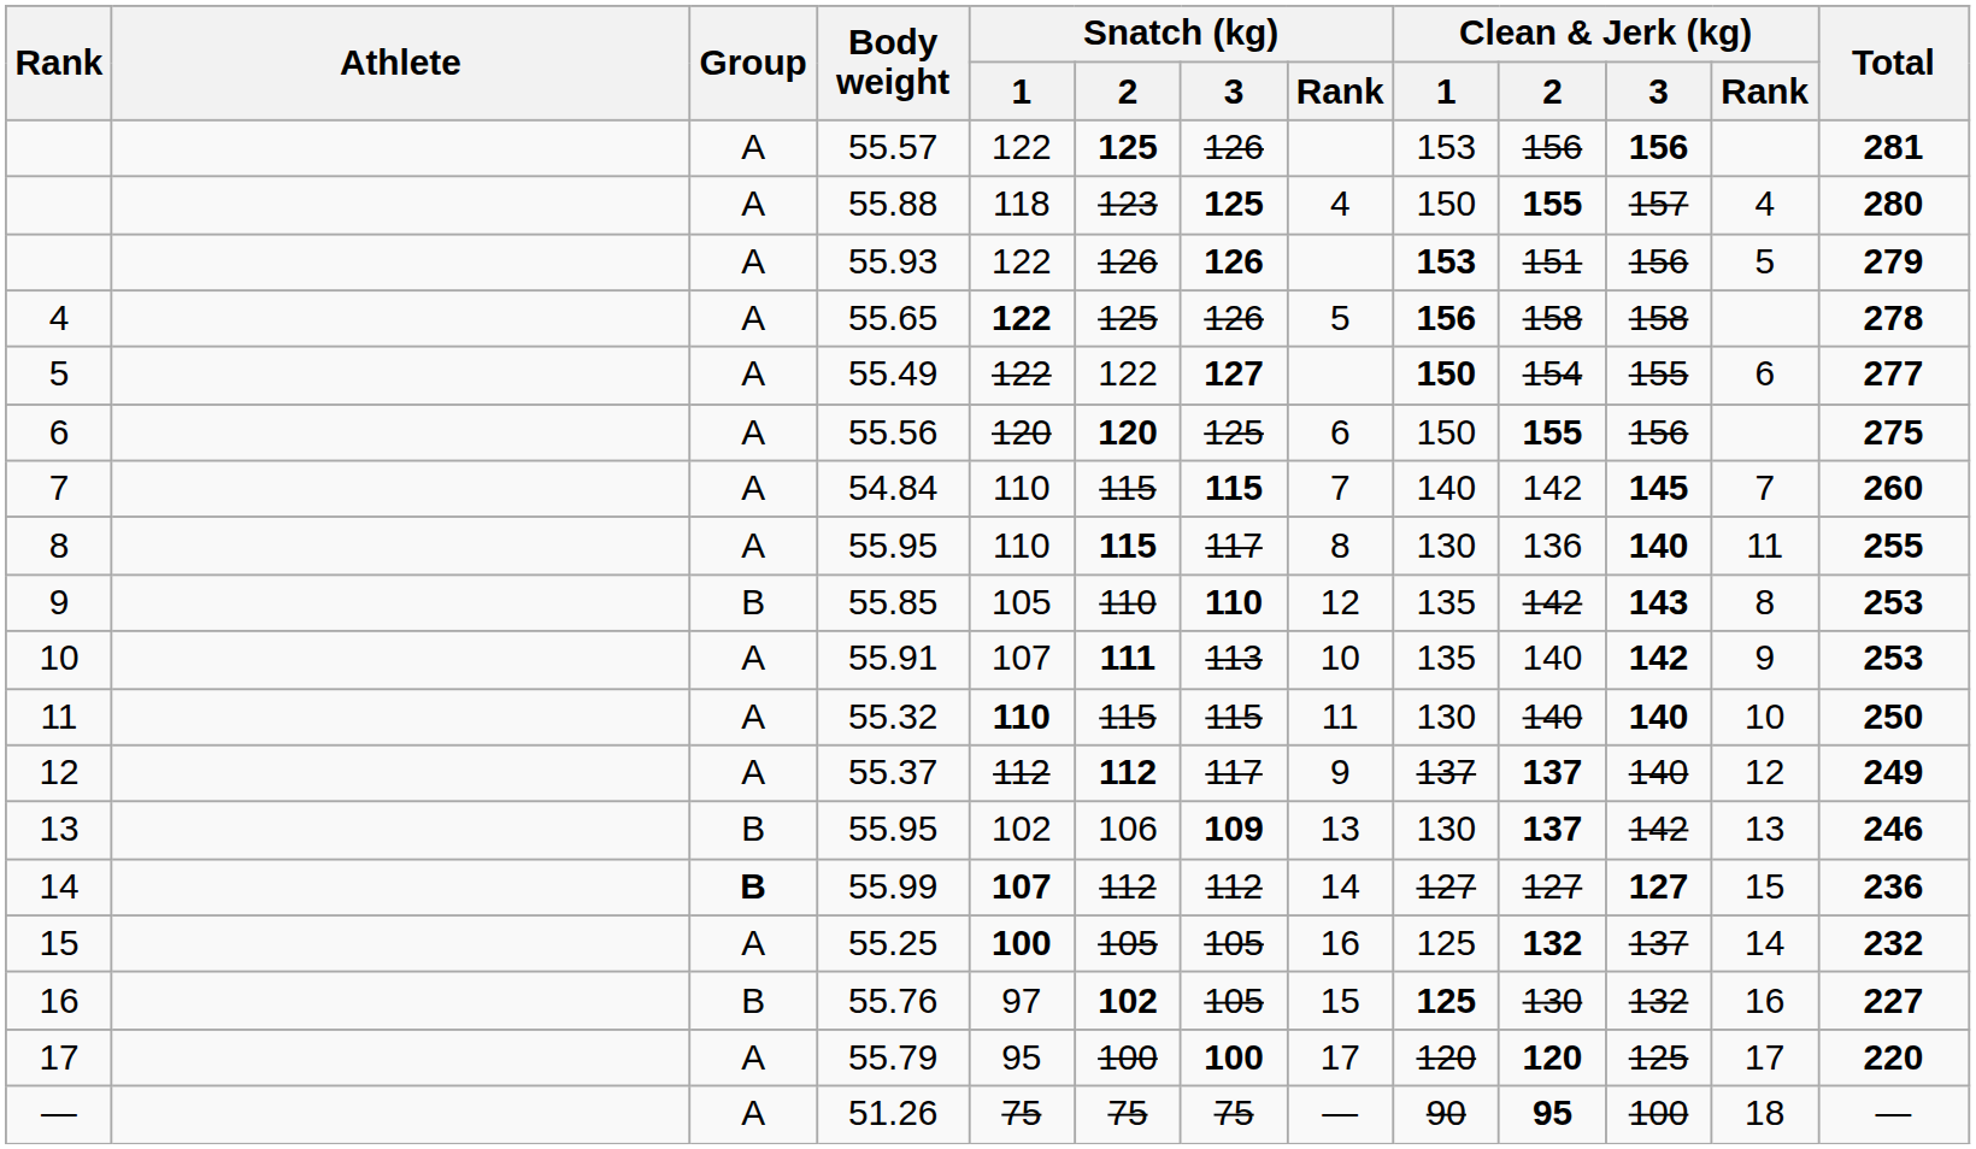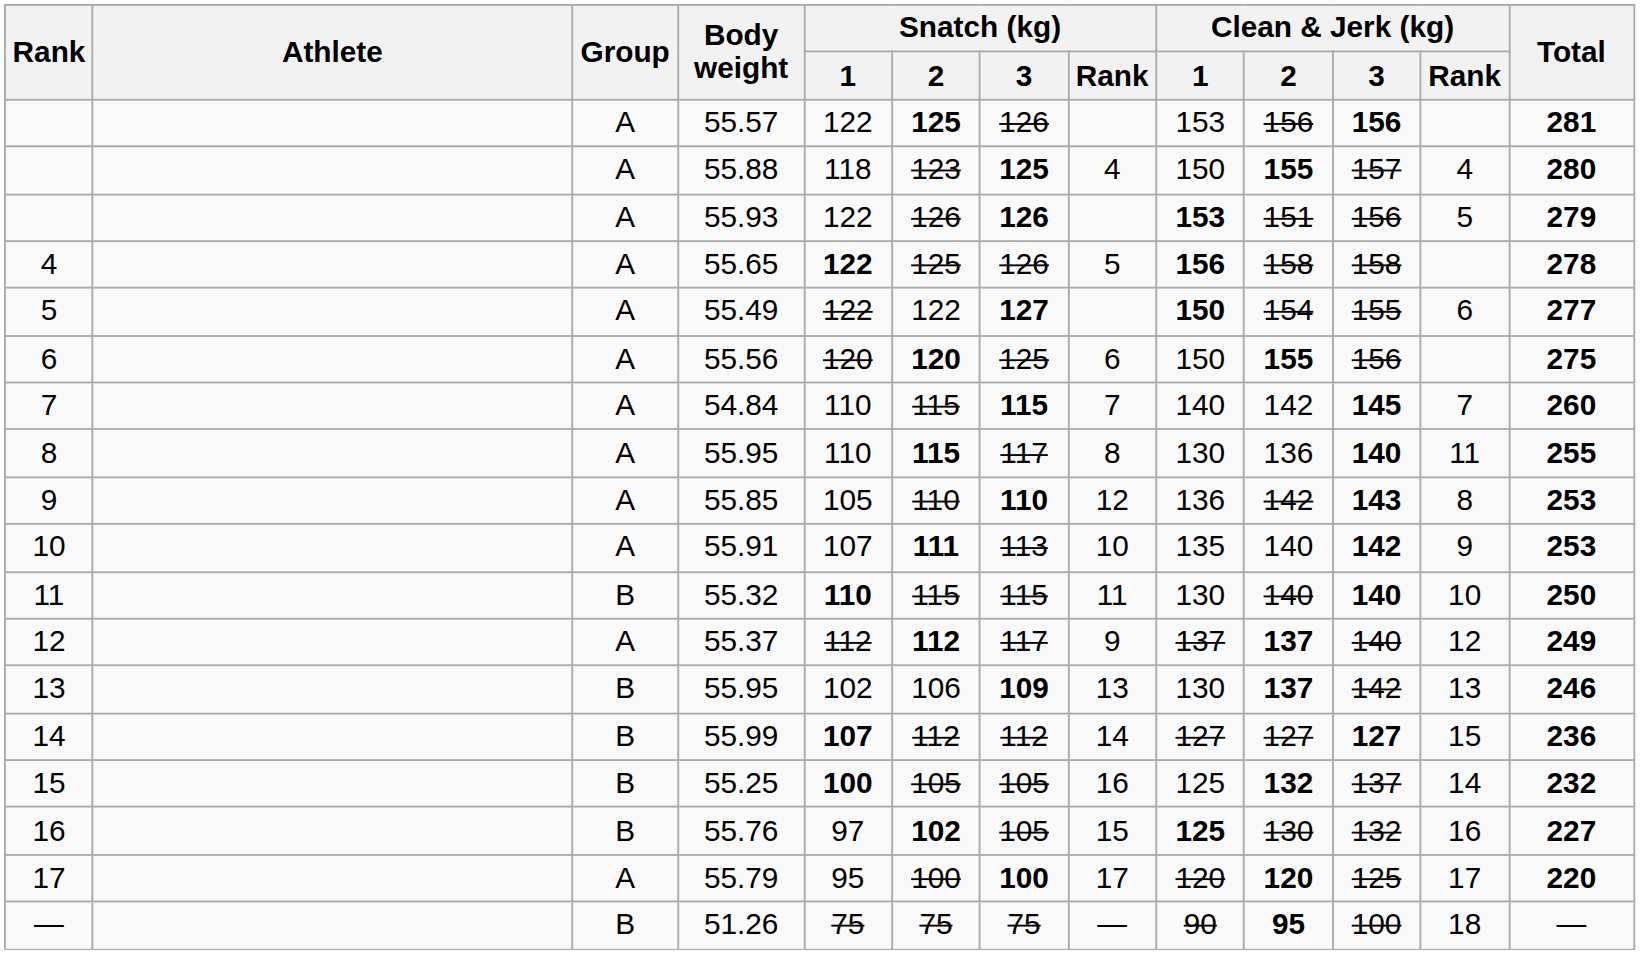55.85 | Group: B -> A
55.85 | Clean & Jerk (kg) / 1: 135 -> 136
55.32 | Group: A -> B
55.99 | Group: bold -> normal
55.25 | Group: A -> B
51.26 | Group: A -> B
